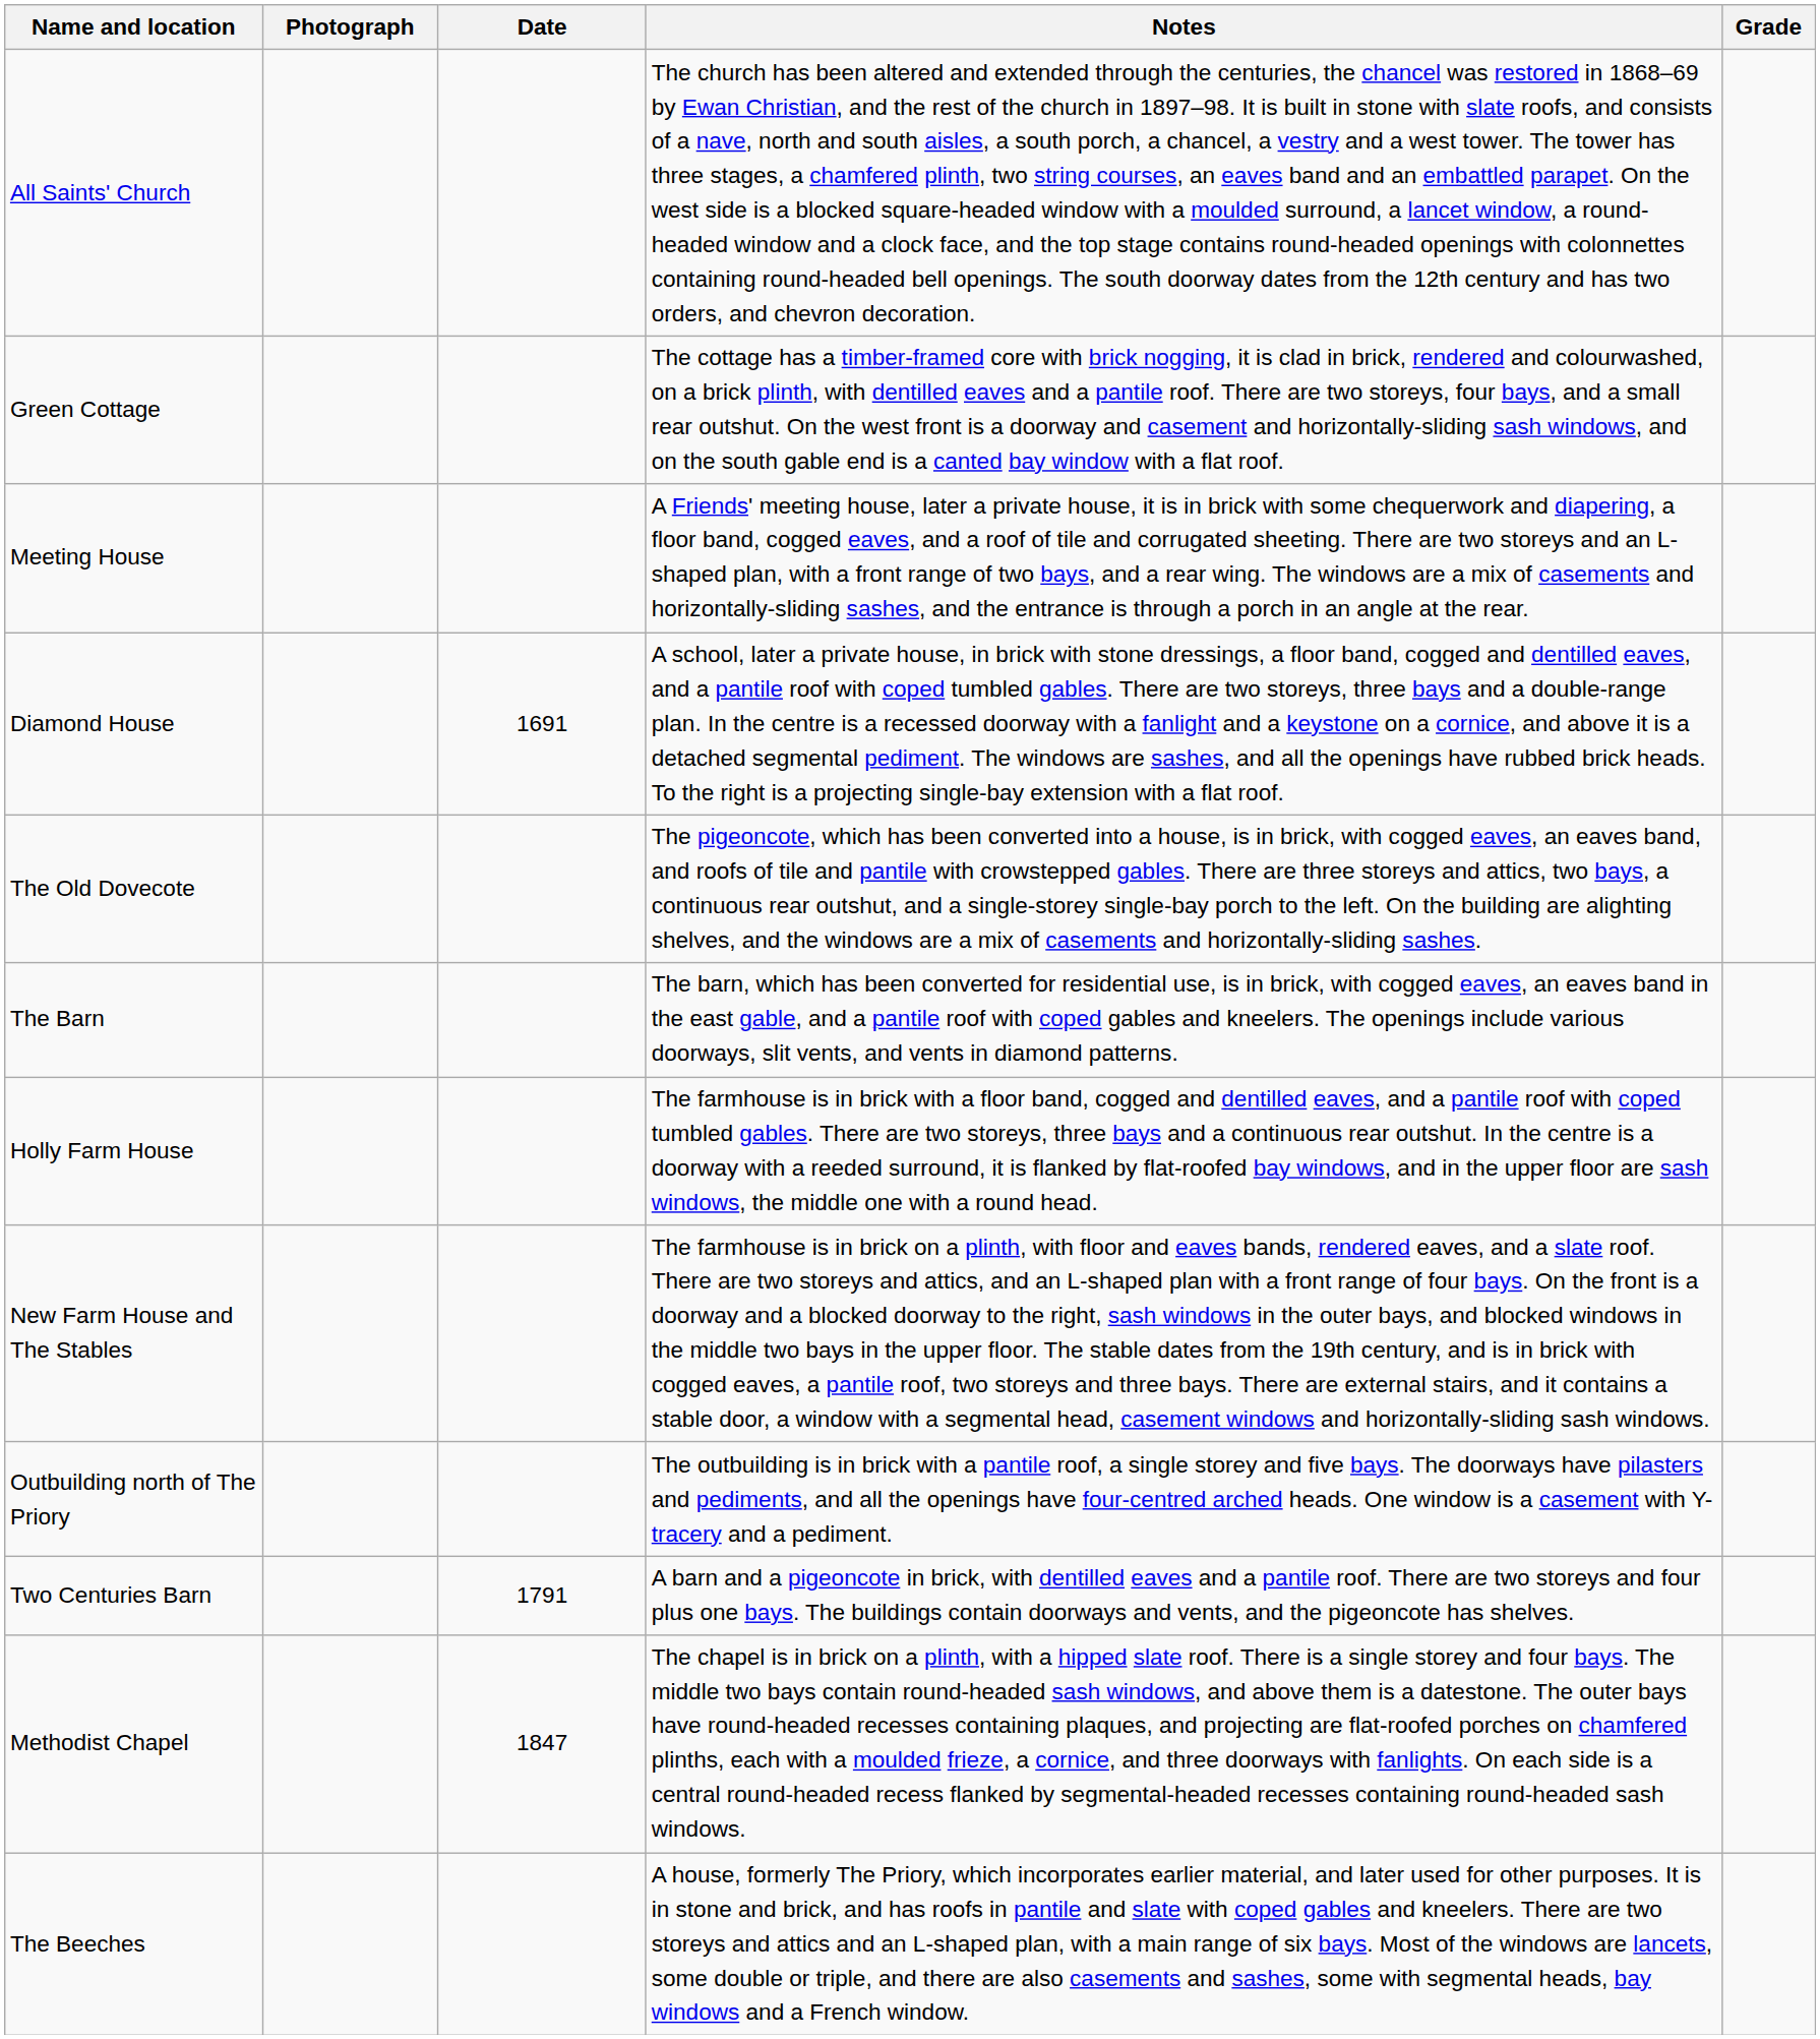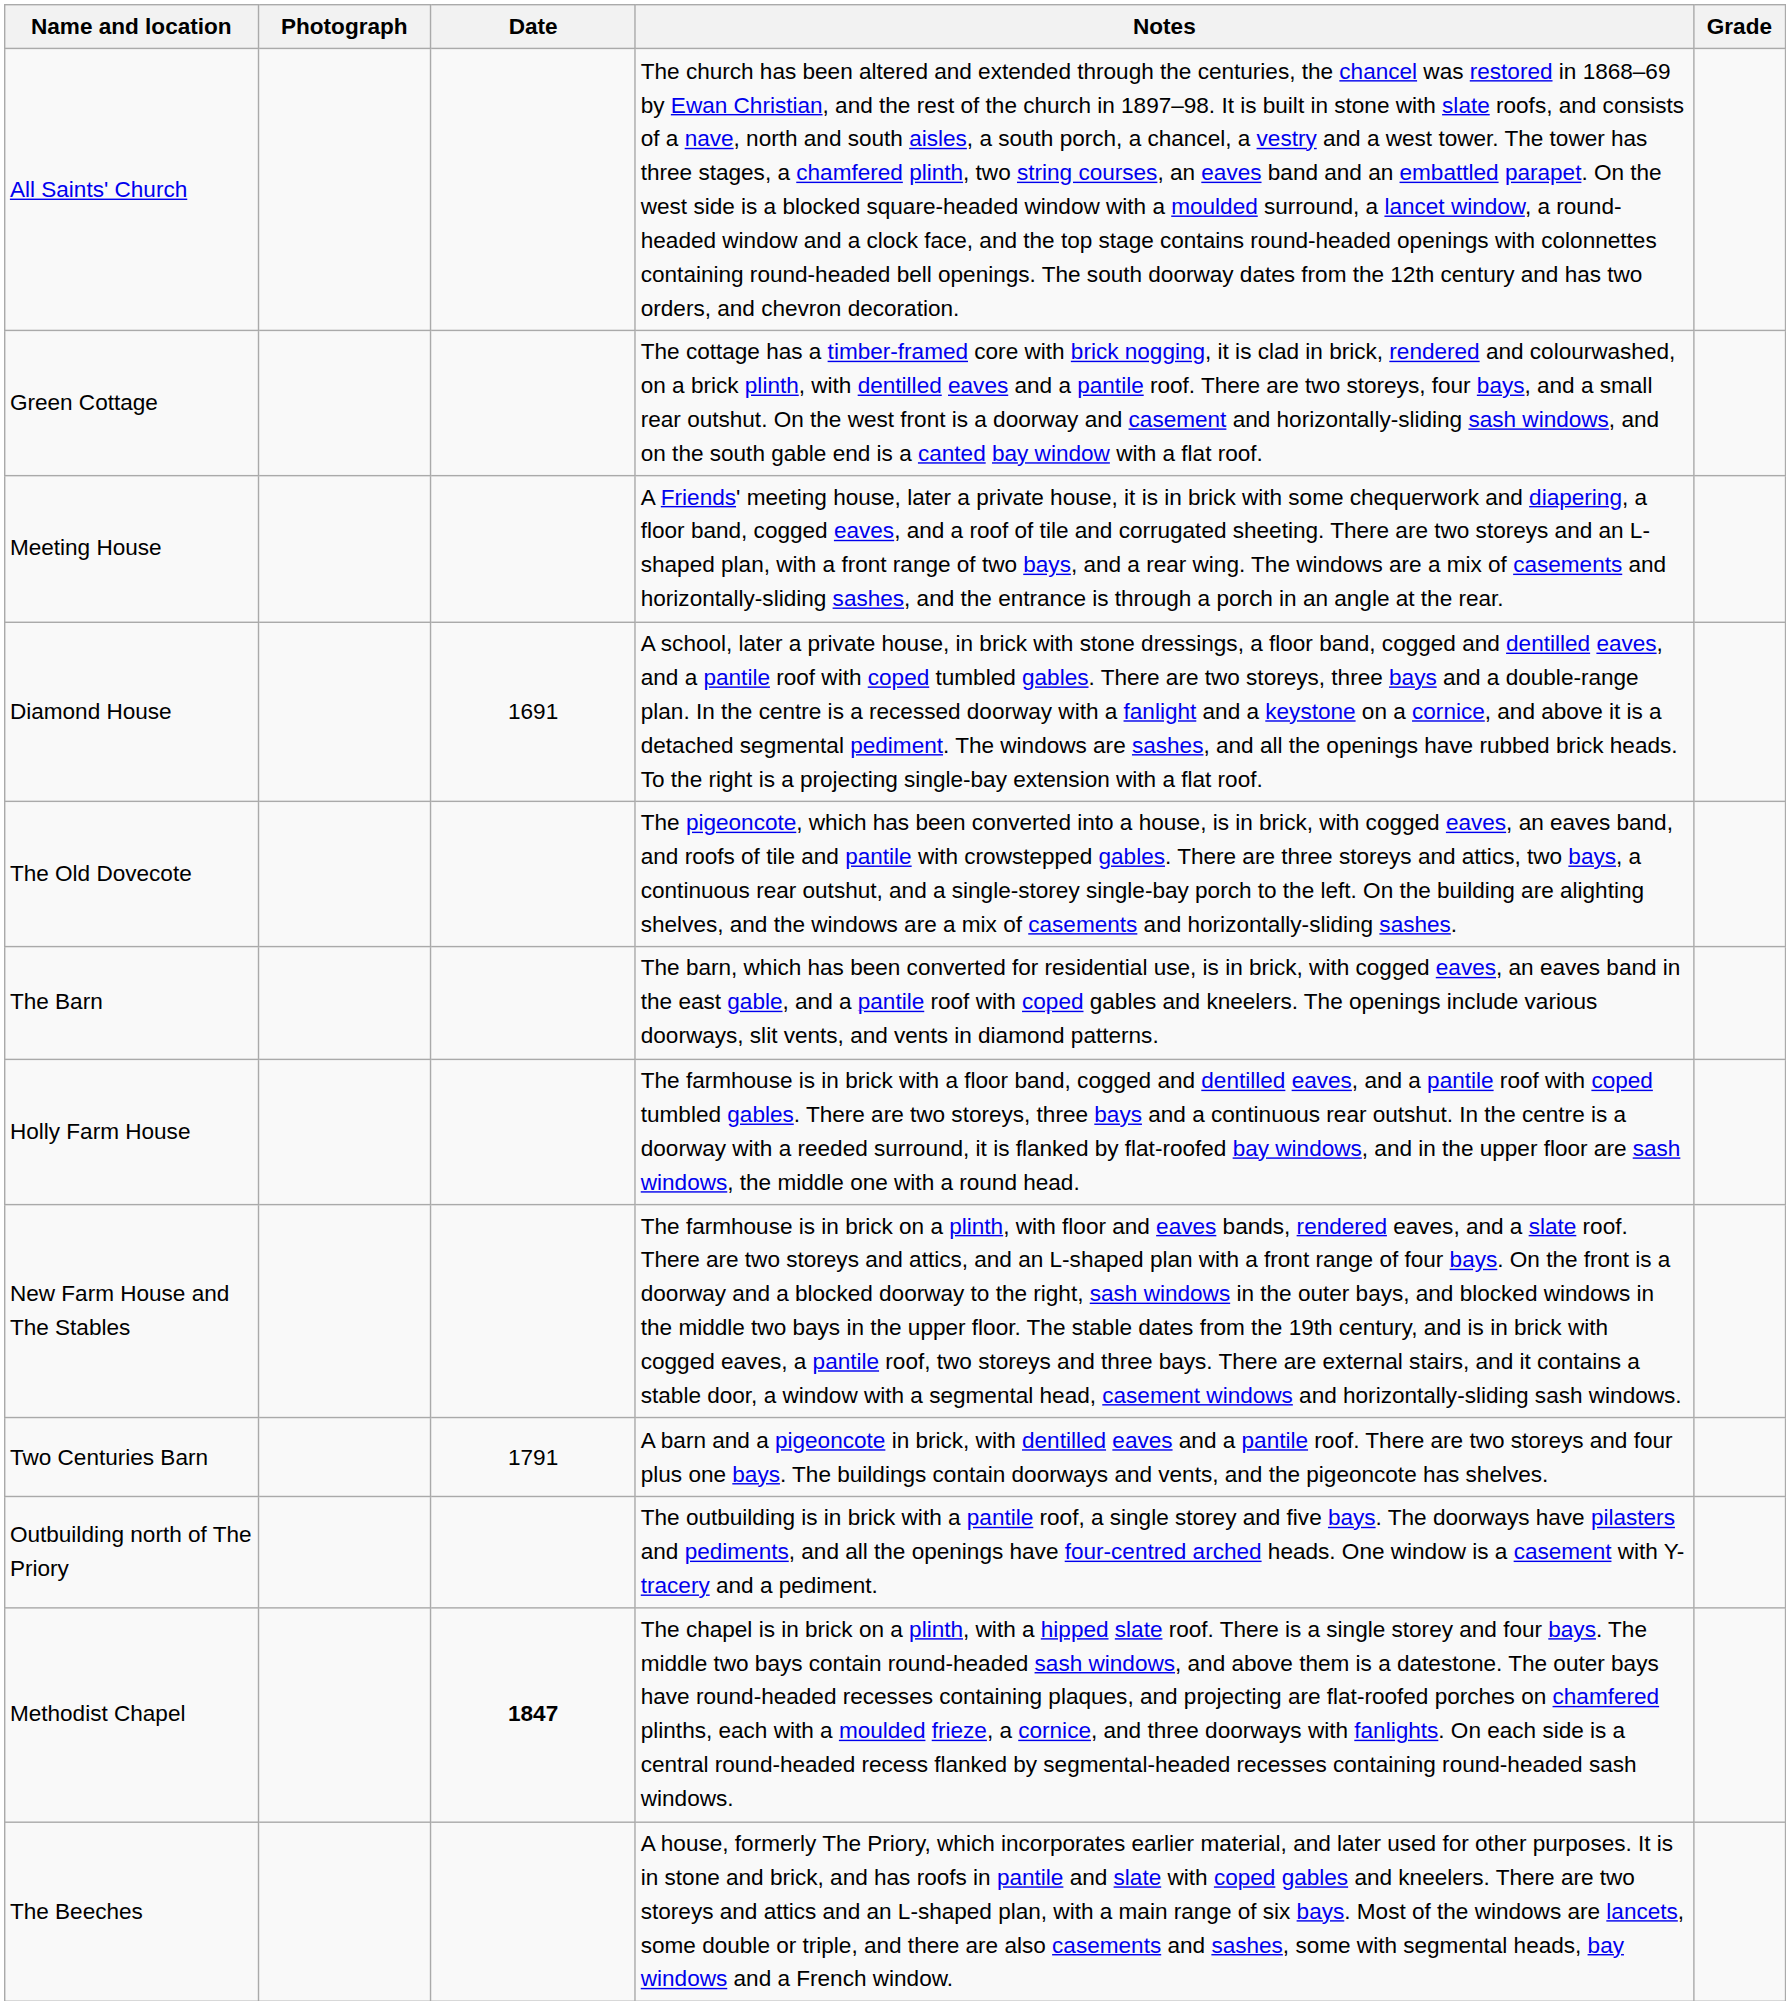rows swapped: Two Centuries Barn <-> Outbuilding north of The Priory
Methodist Chapel | Date: normal -> bold
